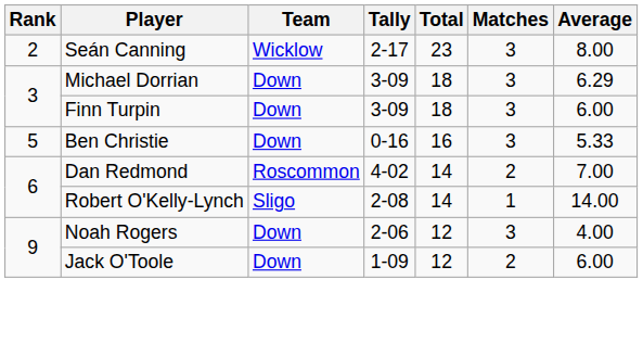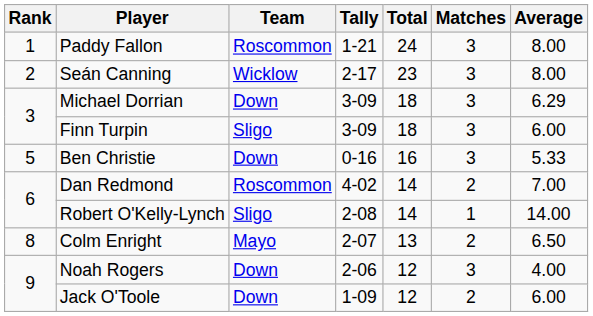+ row: 1 | Paddy Fallon | Roscommon | 1-21 | 24 | 3 | 8.00
Finn Turpin | Team: Down -> Sligo
+ row: 8 | Colm Enright | Mayo | 2-07 | 13 | 2 | 6.50
